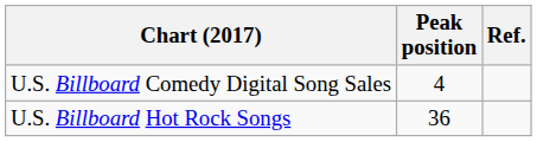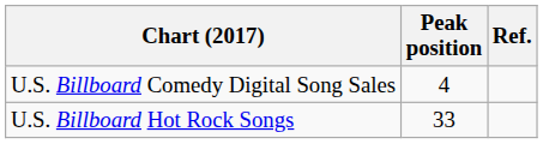U.S. Billboard Hot Rock Songs | Peak position: 36 -> 33
